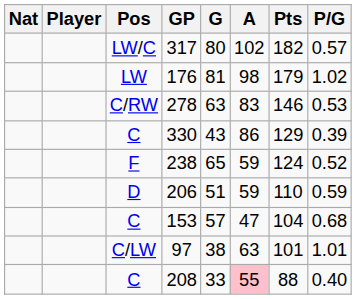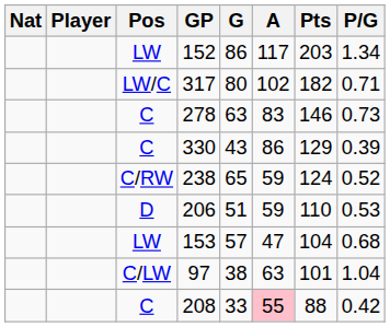+ row: LW | 152 | 86 | 117 | 203 | 1.34
317 | P/G: 0.57 -> 0.71
- row: LW | 176 | 81 | 98 | 179 | 1.02
278 | Pos: C/RW -> C
278 | P/G: 0.53 -> 0.73
238 | Pos: F -> C/RW
206 | P/G: 0.59 -> 0.53
153 | Pos: C -> LW
97 | P/G: 1.01 -> 1.04
208 | P/G: 0.40 -> 0.42
